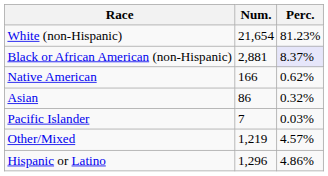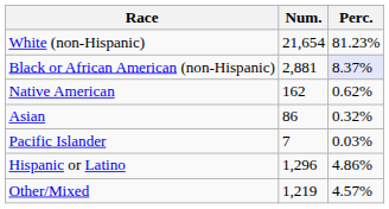Native American | Num.: 166 -> 162
rows swapped: Other/Mixed <-> Hispanic or Latino
